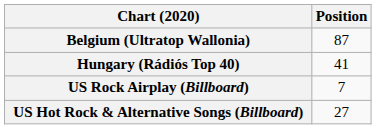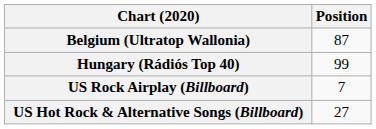Hungary (Rádiós Top 40) | Position: 41 -> 99
